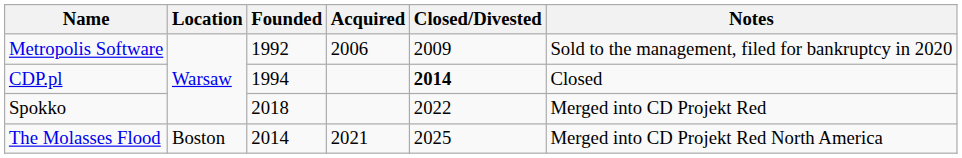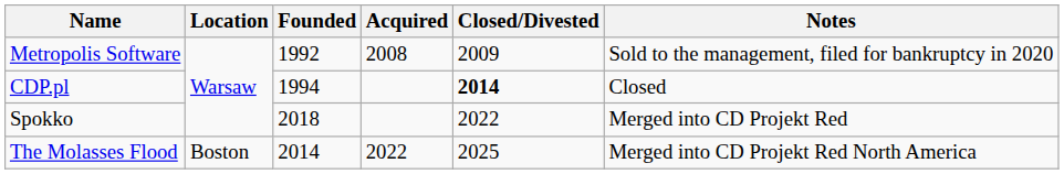Metropolis Software | Acquired: 2006 -> 2008
The Molasses Flood | Acquired: 2021 -> 2022
